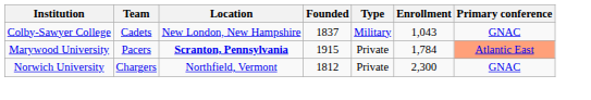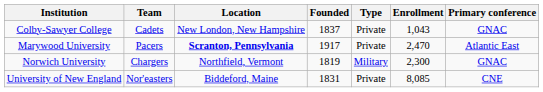Colby-Sawyer College | Type: Military -> Private
Marywood University | Founded: 1915 -> 1917
Marywood University | Enrollment: 1,784 -> 2,470
Marywood University | Primary conference: lightsalmon background -> no background
Norwich University | Founded: 1812 -> 1819
Norwich University | Type: Private -> Military
+ row: University of New England | Nor'easters | Biddeford, Maine | 1831 | Private | 8,085 | CNE
